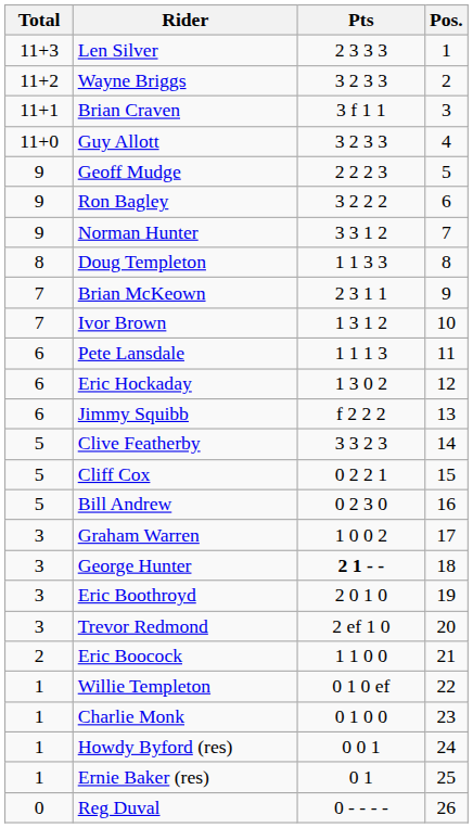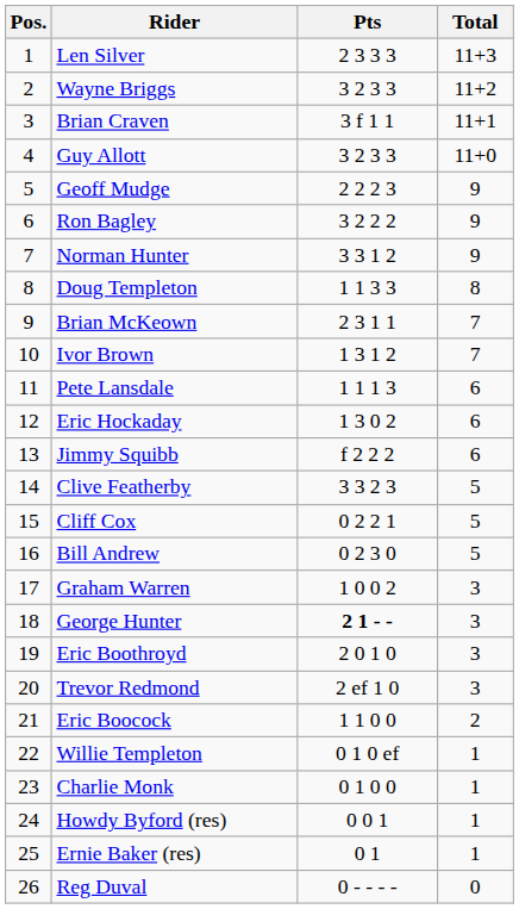columns swapped: Pos. <-> Total
